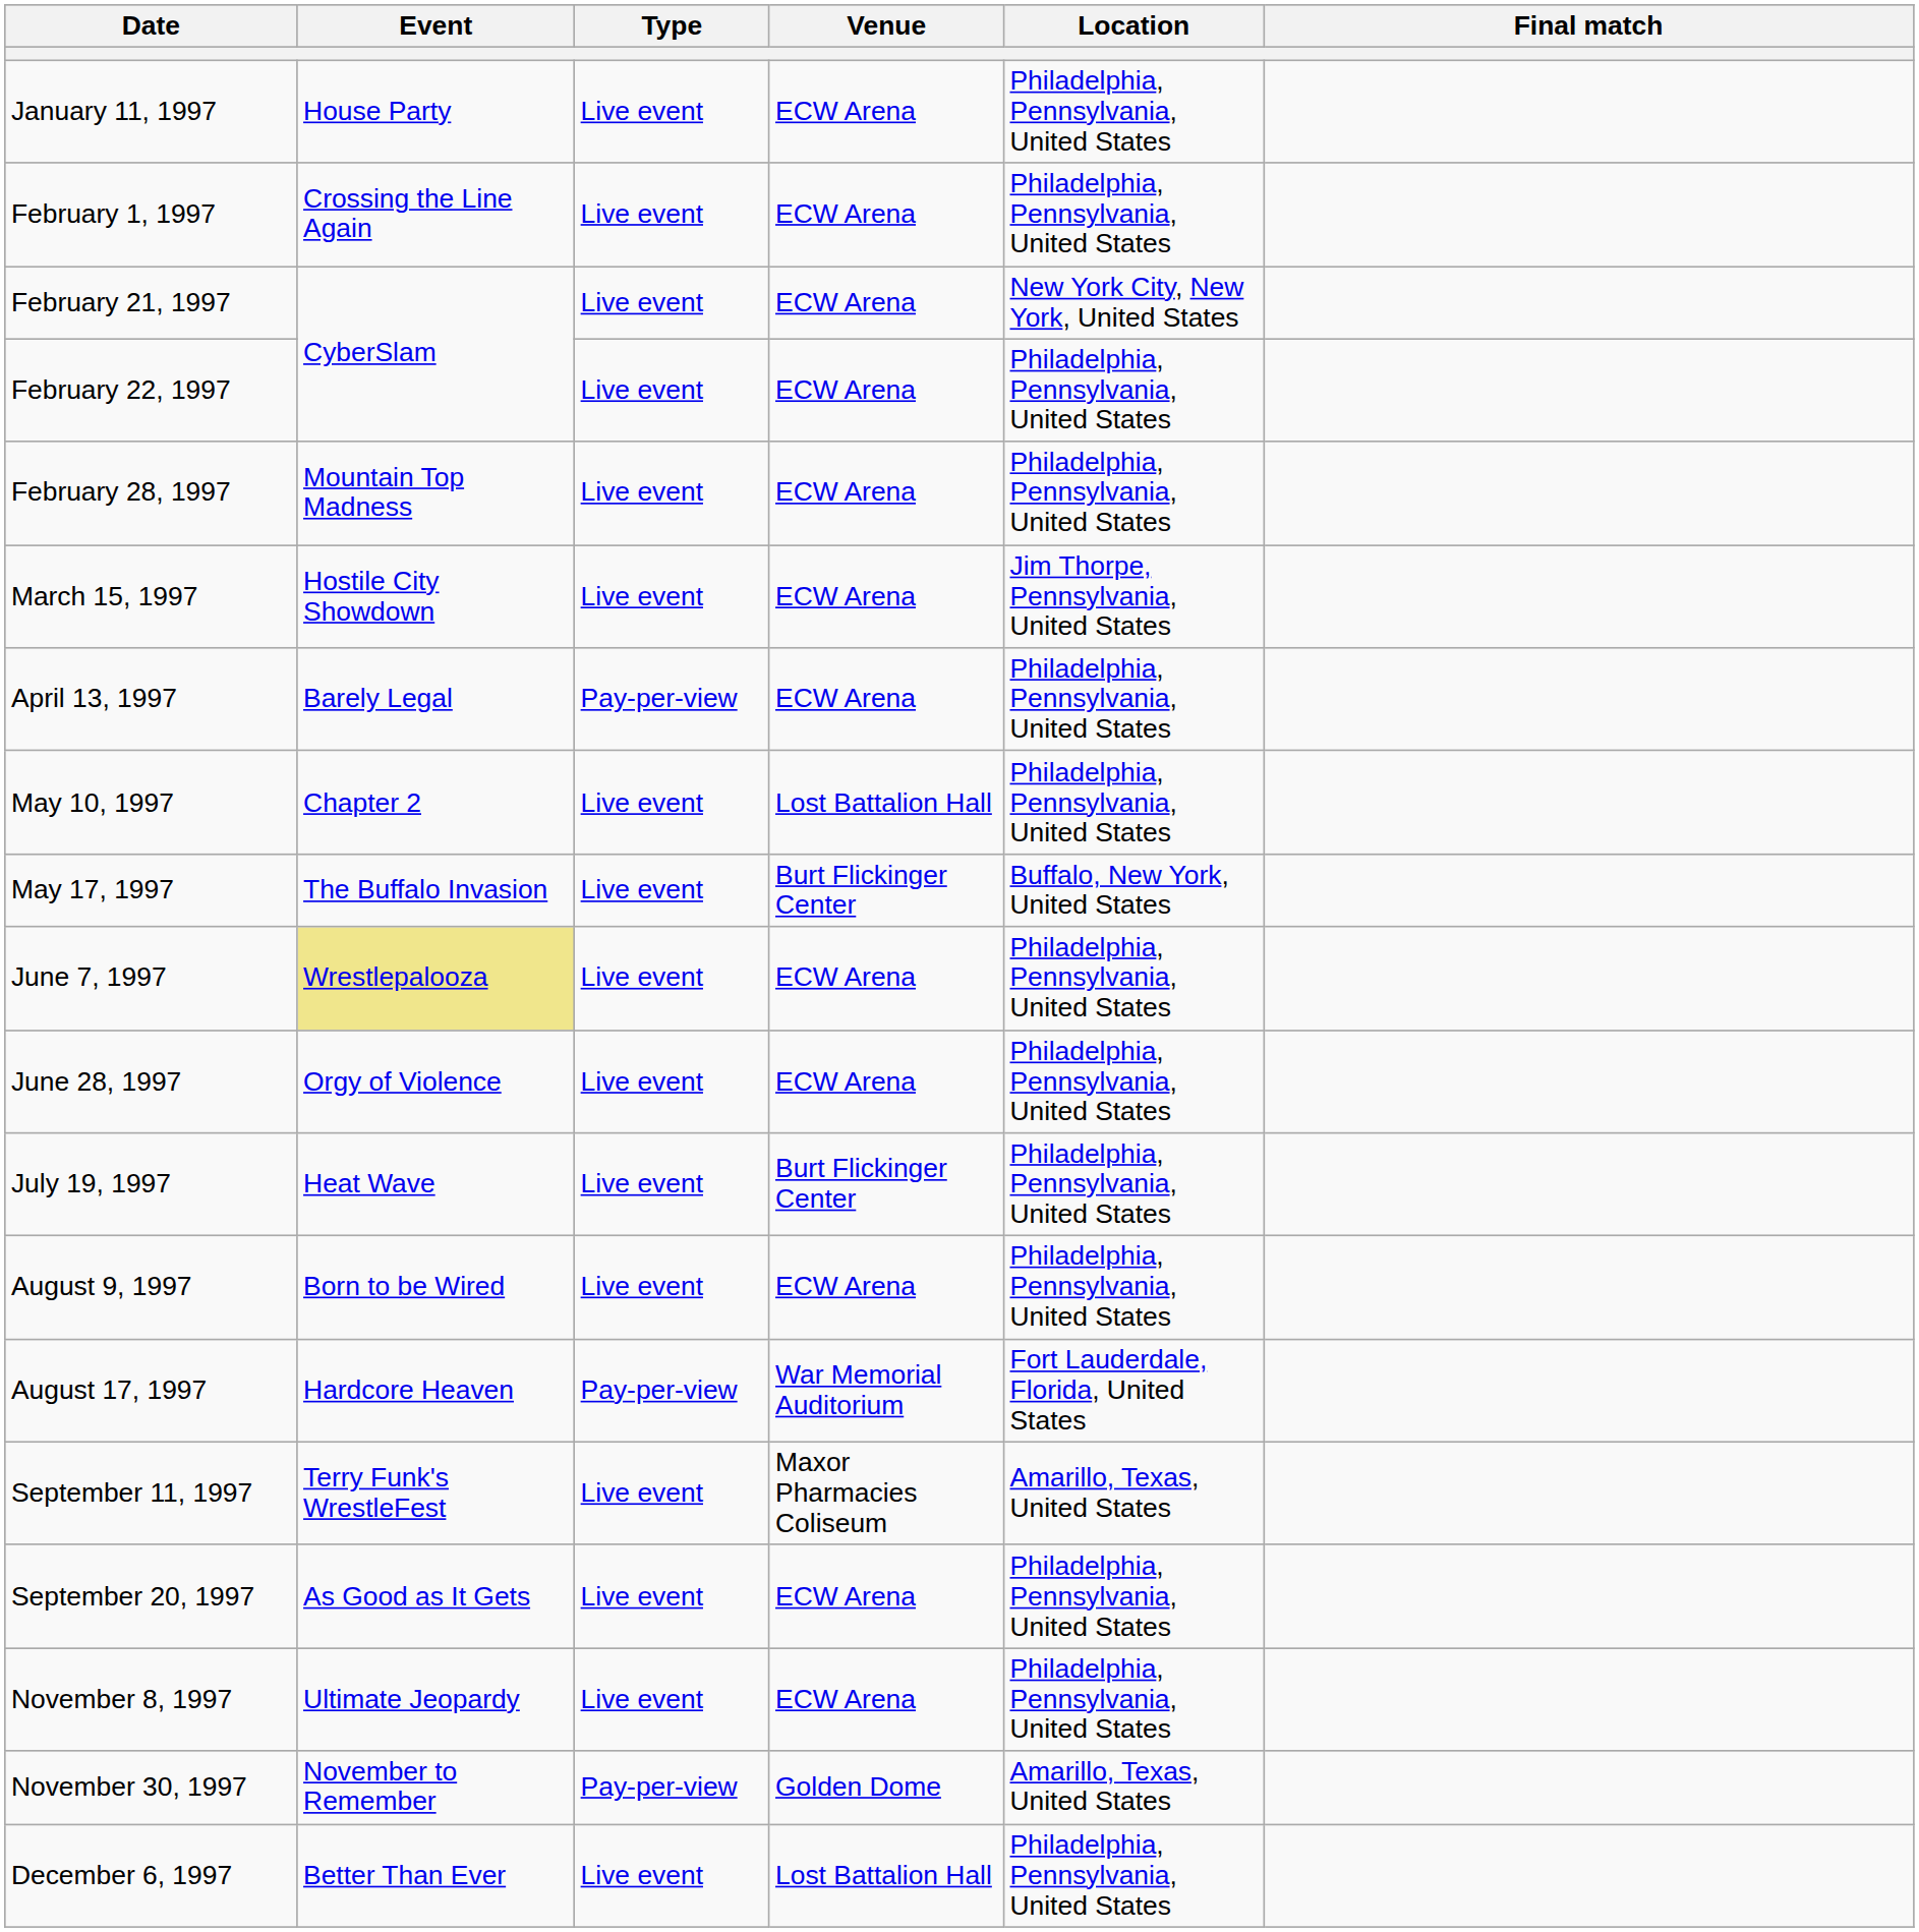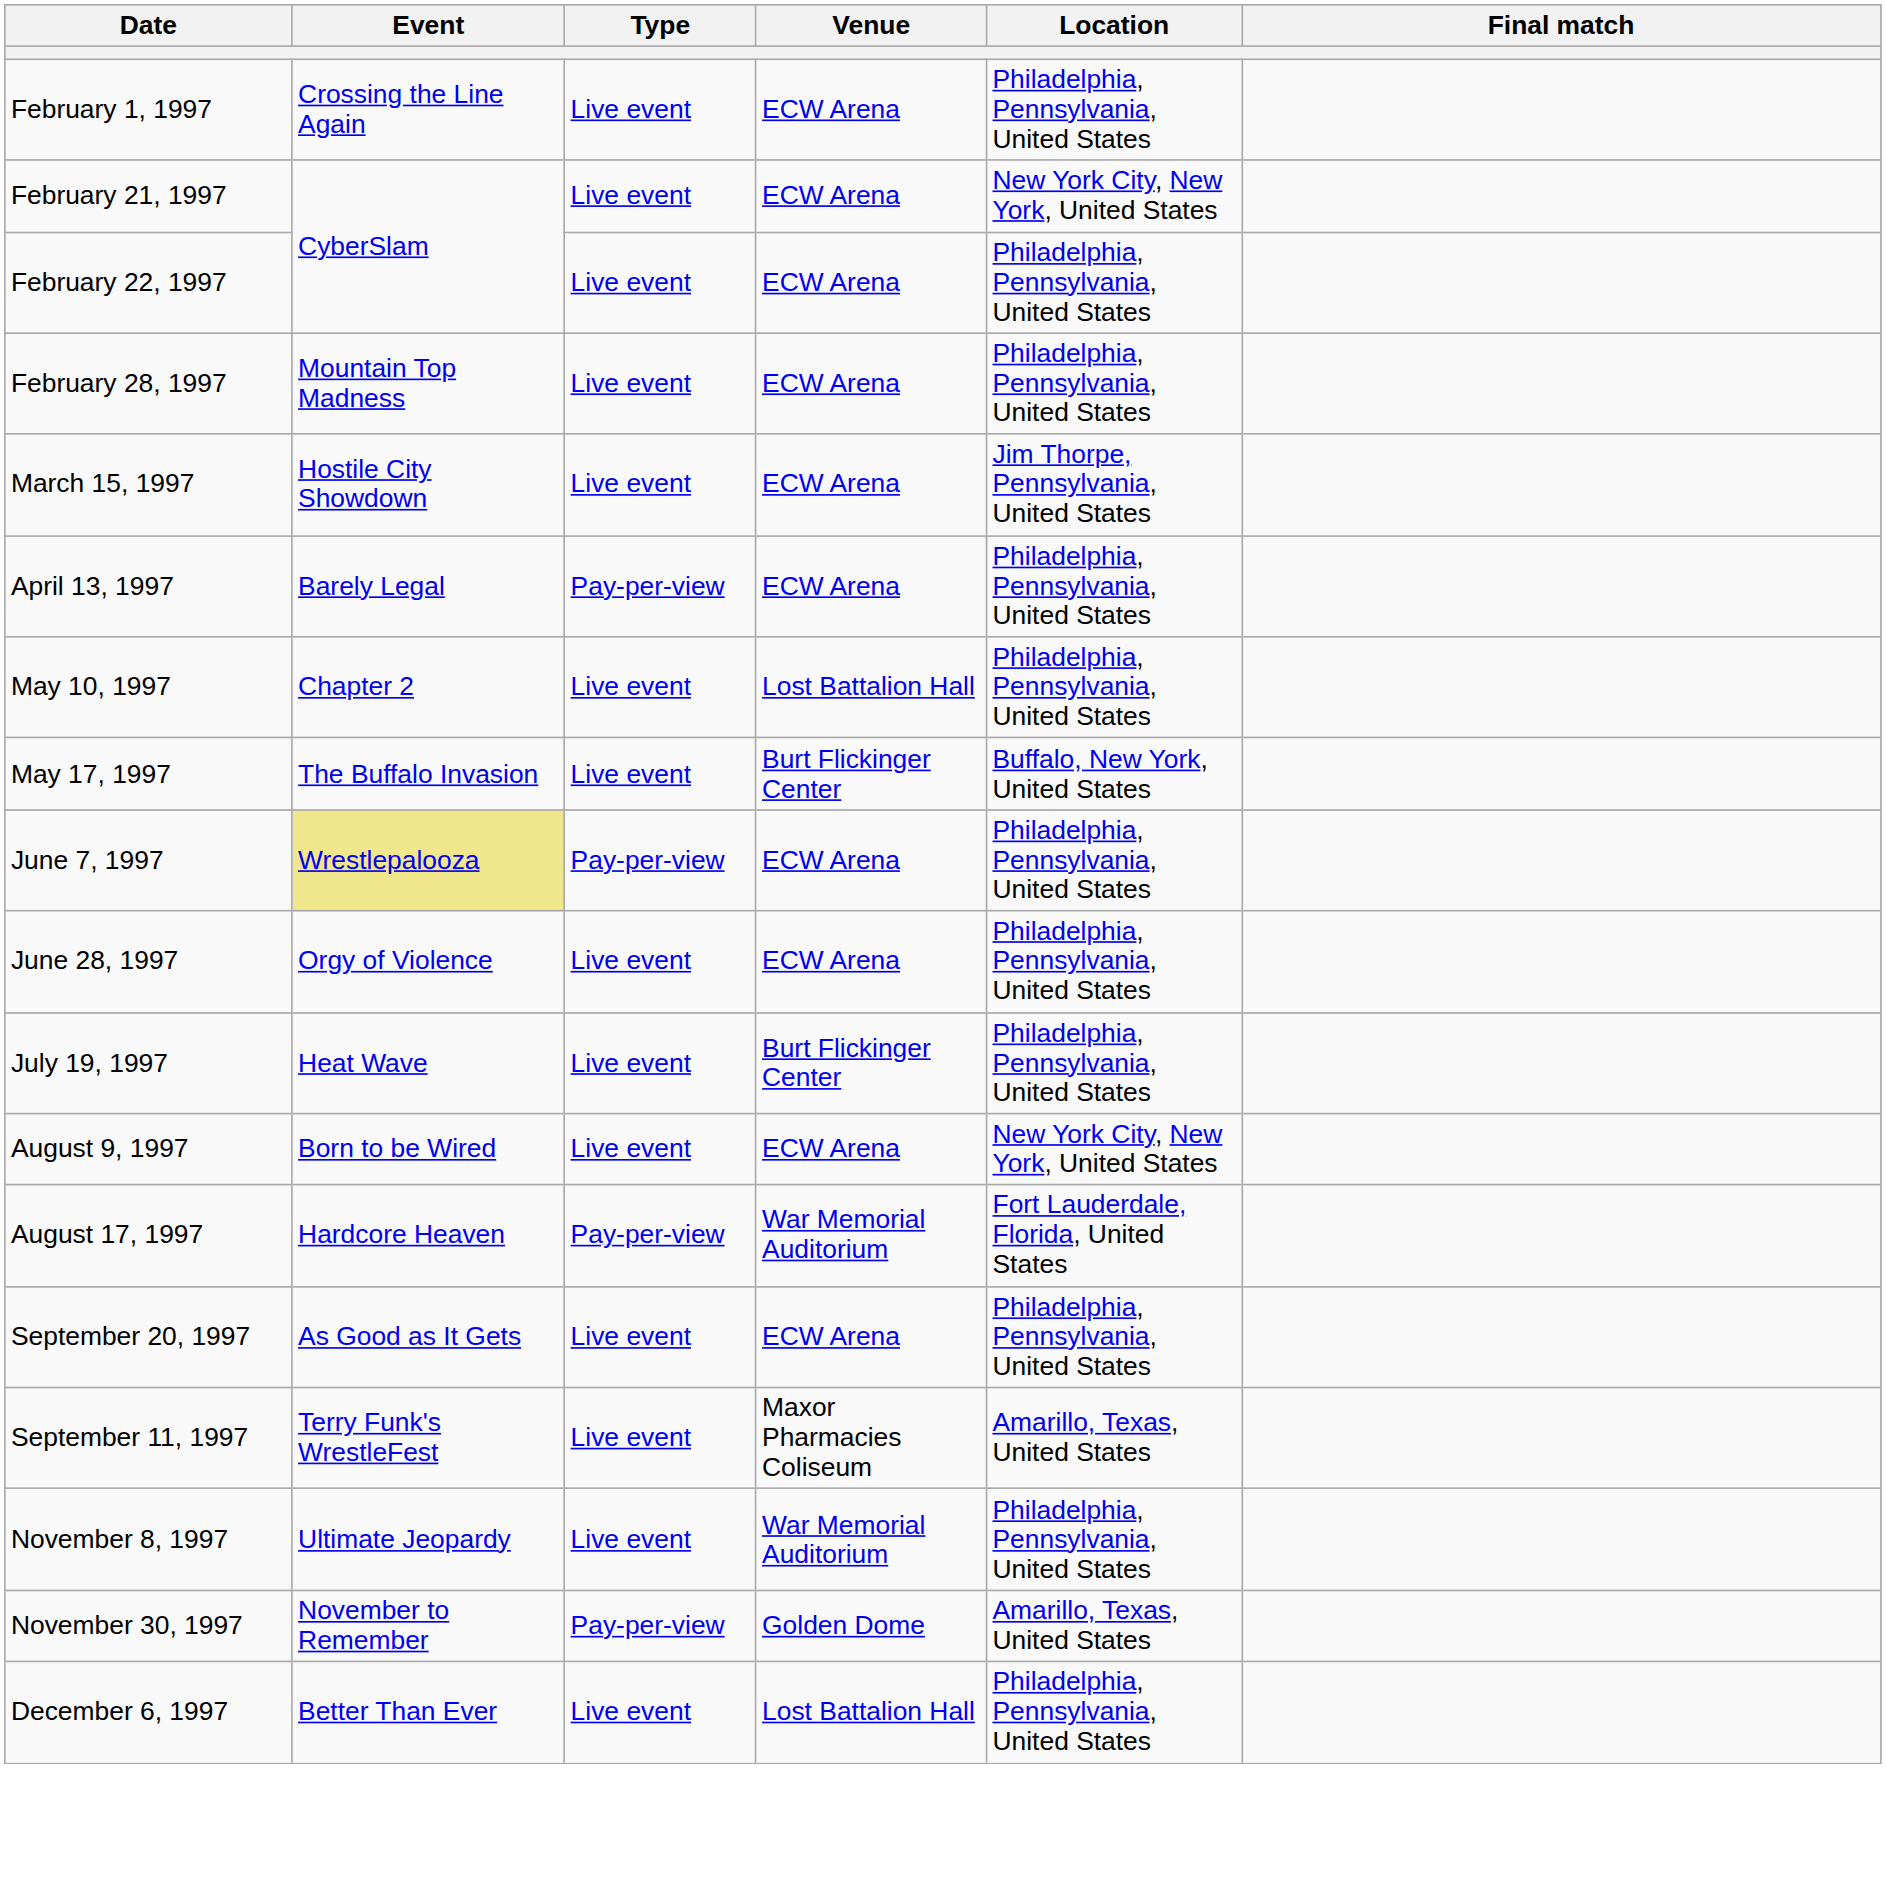- row: January 11, 1997 | House Party | Live event | ECW Arena | Philadelphia, Pennsylvania, United States
June 7, 1997 | Type: Live event -> Pay-per-view
August 9, 1997 | Location: Philadelphia, Pennsylvania, United States -> New York City, New York, United States
rows swapped: September 11, 1997 <-> September 20, 1997
November 8, 1997 | Venue: ECW Arena -> War Memorial Auditorium
